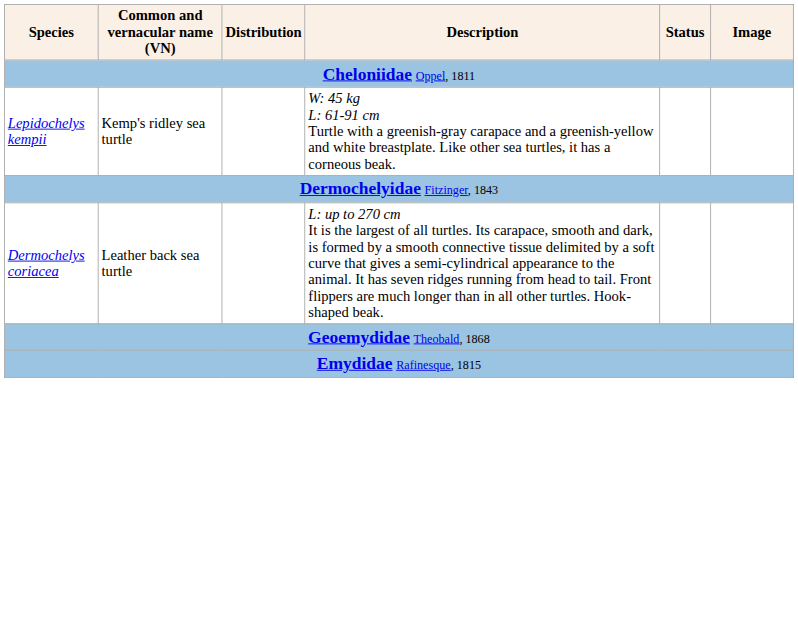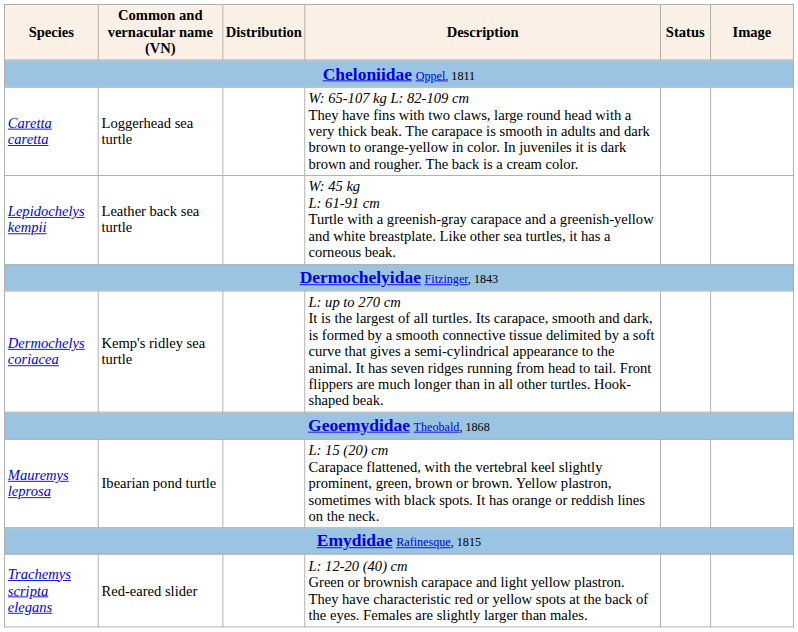+ row: Caretta caretta | Loggerhead sea turtle | W: 65-107 kg L: 82-109 cm They have fins with two claws, large round head with a very thick beak. The carapace is smooth in adults and dark brown to orange-yellow in color. In juveniles it is dark brown and rougher. The back is a cream color.
Lepidochelys kempii | Common and vernacular name (VN): Kemp's ridley sea turtle -> Leather back sea turtle
Dermochelys coriacea | Common and vernacular name (VN): Leather back sea turtle -> Kemp's ridley sea turtle
+ row: Mauremys leprosa | Ibearian pond turtle | L: 15 (20) cm Carapace flattened, with the vertebral keel slightly prominent, green, brown or brown. Yellow plastron, sometimes with black spots. It has orange or reddish lines on the neck.
+ row: Trachemys scripta elegans | Red-eared slider | L: 12-20 (40) cm Green or brownish carapace and light yellow plastron. They have characteristic red or yellow spots at the back of the eyes. Females are slightly larger than males.
